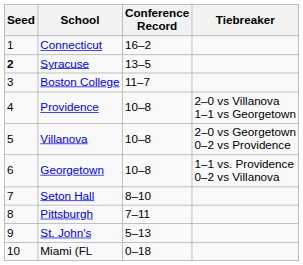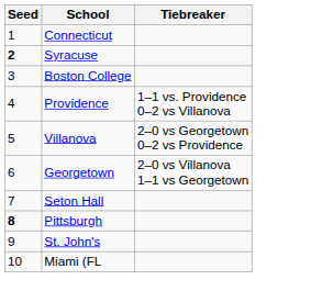- column: Conference Record | 16–2 | 13–5 | 11–7 | 10–8 | 10–8 | 10–8 | 8–10 | 7–11 | 5–13 | 0–18
Providence | Tiebreaker: 2–0 vs Villanova 1–1 vs Georgetown -> 1–1 vs. Providence 0–2 vs Villanova
Georgetown | Tiebreaker: 1–1 vs. Providence 0–2 vs Villanova -> 2–0 vs Villanova 1–1 vs Georgetown
Pittsburgh | Seed: normal -> bold
